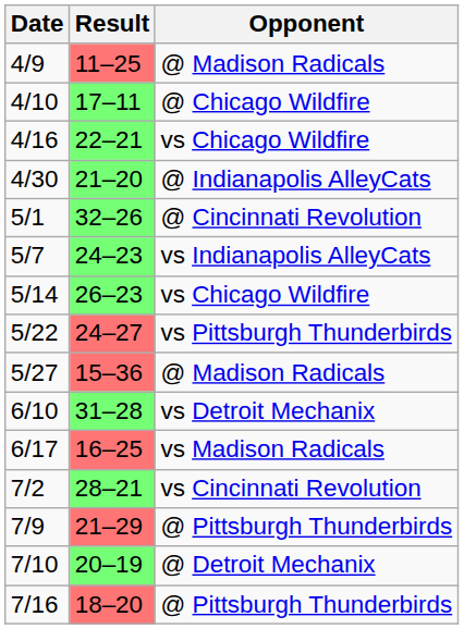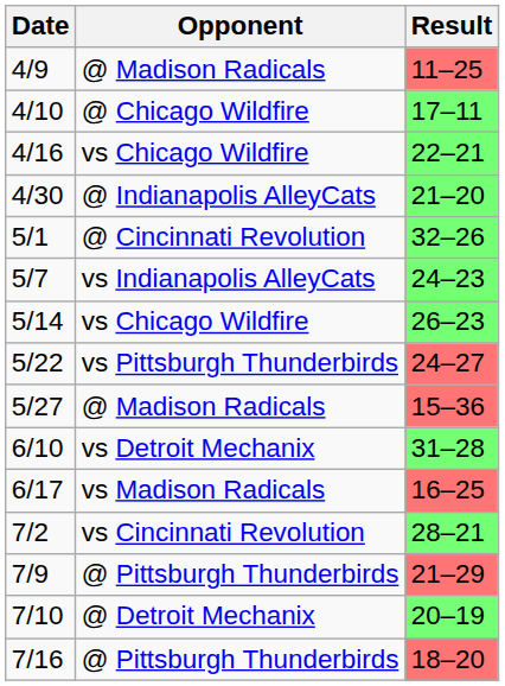columns swapped: Opponent <-> Result
